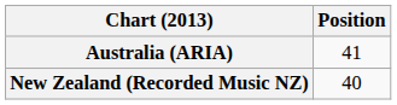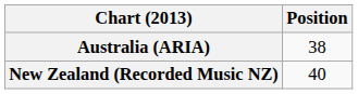Australia (ARIA) | Position: 41 -> 38
